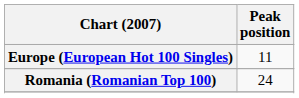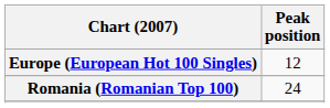Europe (European Hot 100 Singles) | Peak position: 11 -> 12
